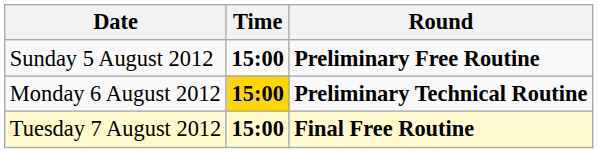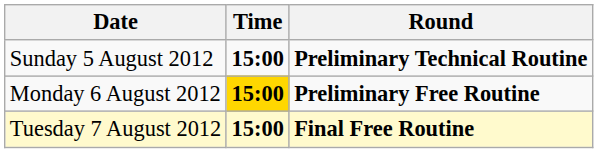Sunday 5 August 2012 | Round: Preliminary Free Routine -> Preliminary Technical Routine
Monday 6 August 2012 | Round: Preliminary Technical Routine -> Preliminary Free Routine
